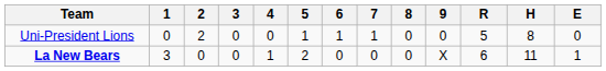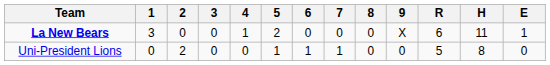rows swapped: Uni-President Lions <-> La New Bears
